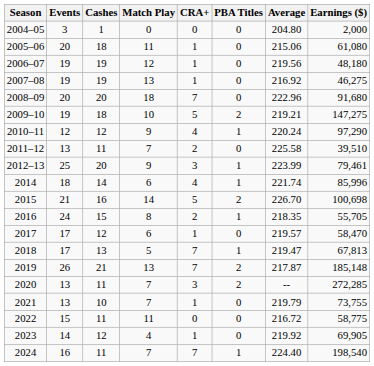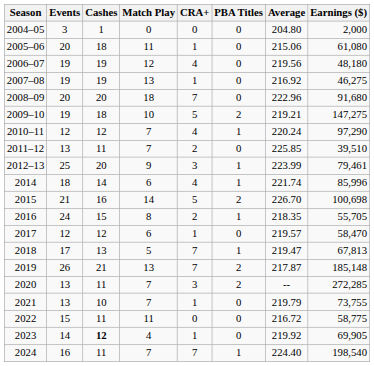2006–07 | CRA+: 1 -> 4
2010–11 | Match Play: 9 -> 7
2011–12 | Average: 225.58 -> 225.85
2017 | Events: 17 -> 12
2023 | Cashes: normal -> bold
